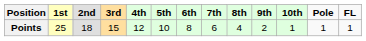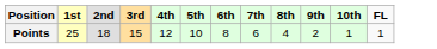- column: Pole | 1
